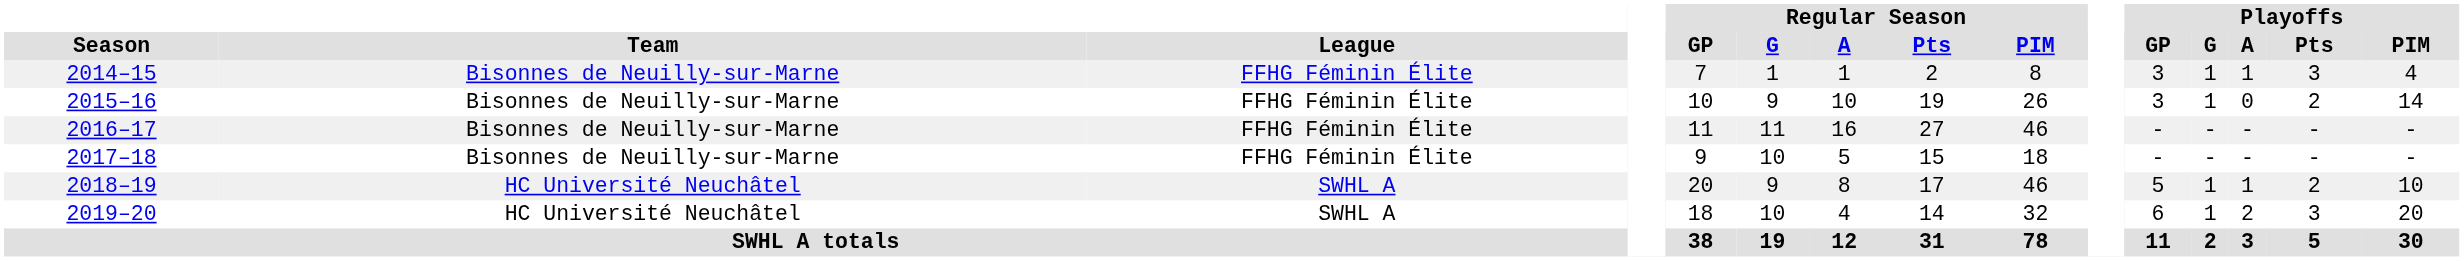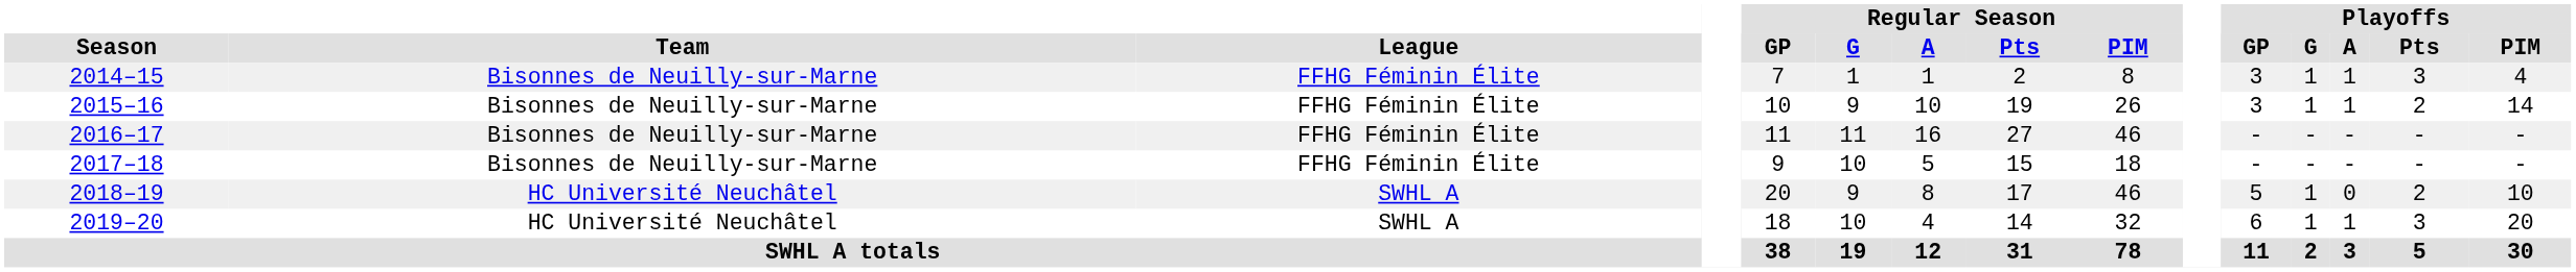2015–16 | Playoffs / A: 0 -> 1
2018–19 | Playoffs / A: 1 -> 0
2019–20 | Playoffs / A: 2 -> 1
